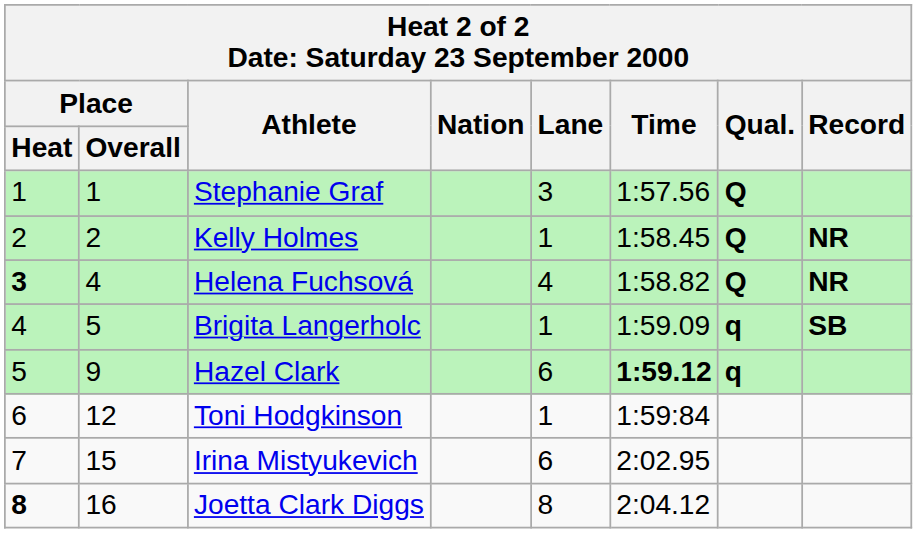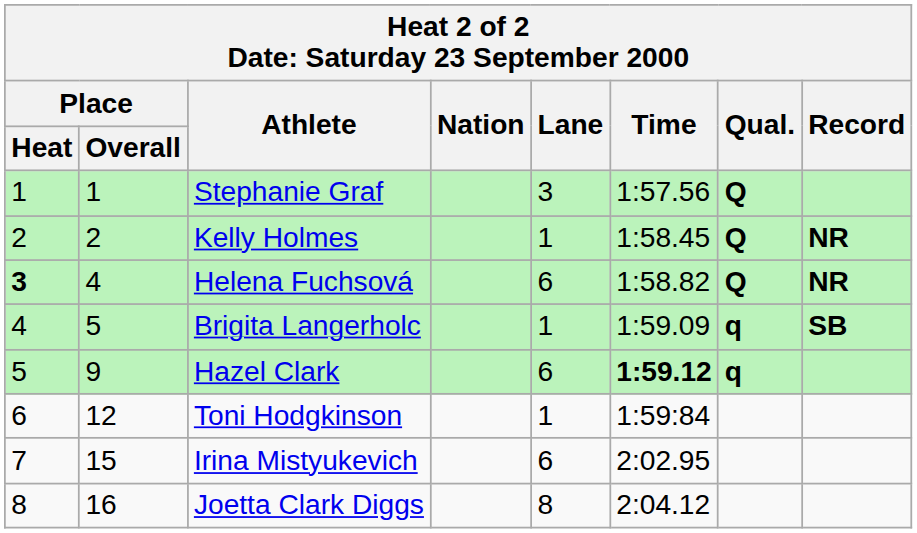Helena Fuchsová | Lane: 4 -> 6
Joetta Clark Diggs | Place / Heat: bold -> normal
